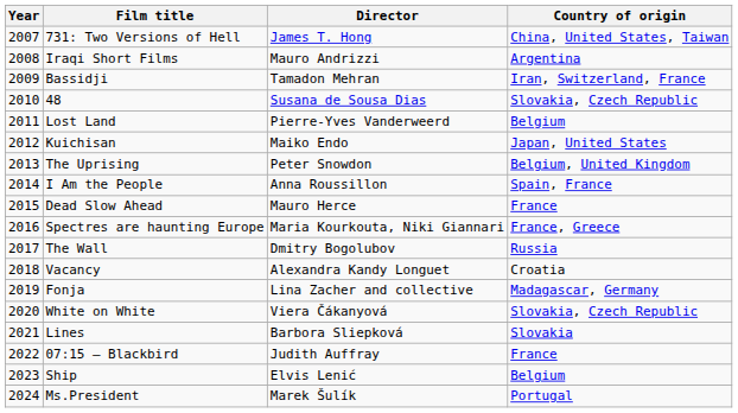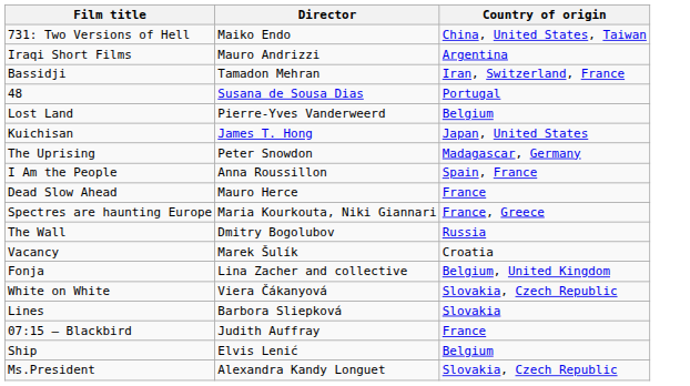- column: Year | 2007 | 2008 | 2009 | 2010 | 2011 | 2012 | 2013 | 2014 | 2015 | 2016 | 2017 | 2018 | 2019 | 2020 | 2021 | 2022 | 2023 | 2024
731: Two Versions of Hell | Director: James T. Hong -> Maiko Endo
48 | Country of origin: Slovakia, Czech Republic -> Portugal
Kuichisan | Director: Maiko Endo -> James T. Hong
The Uprising | Country of origin: Belgium, United Kingdom -> Madagascar, Germany
Vacancy | Director: Alexandra Kandy Longuet -> Marek Šulík
Fonja | Country of origin: Madagascar, Germany -> Belgium, United Kingdom
Ms.President | Director: Marek Šulík -> Alexandra Kandy Longuet
Ms.President | Country of origin: Portugal -> Slovakia, Czech Republic
